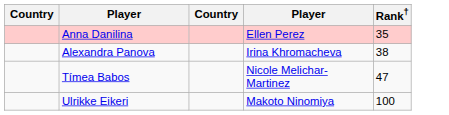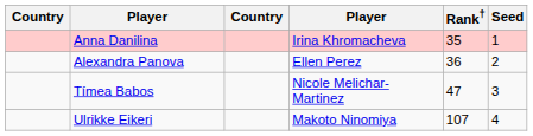+ column: Seed | 1 | 2 | 3 | 4
Anna Danilina | column 4: Ellen Perez -> Irina Khromacheva
Alexandra Panova | column 4: Irina Khromacheva -> Ellen Perez
Alexandra Panova | Rank†: 38 -> 36
Ulrikke Eikeri | Rank†: 100 -> 107
